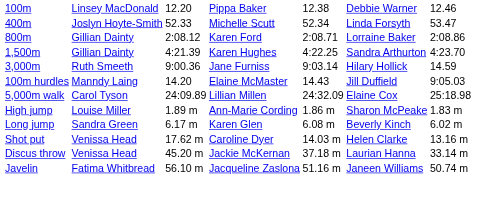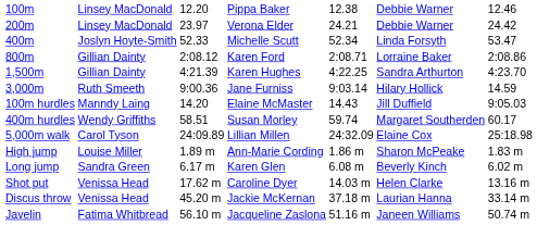+ row: 200m | Linsey MacDonald | 23.97 | Verona Elder | 24.21 | Debbie Warner | 24.42
+ row: 400m hurdles | Wendy Griffiths | 58.51 | Susan Morley | 59.74 | Margaret Southerden | 60.17
